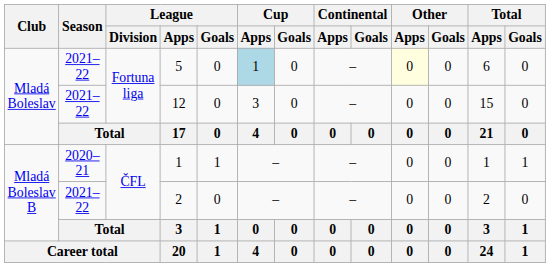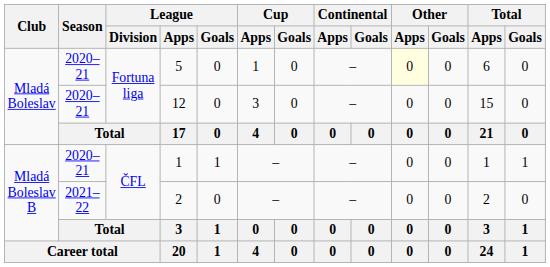5 | Season: 2021–22 -> 2020–21
5 | Cup / Apps: lightblue background -> no background
12 | Season: 2021–22 -> 2020–21
